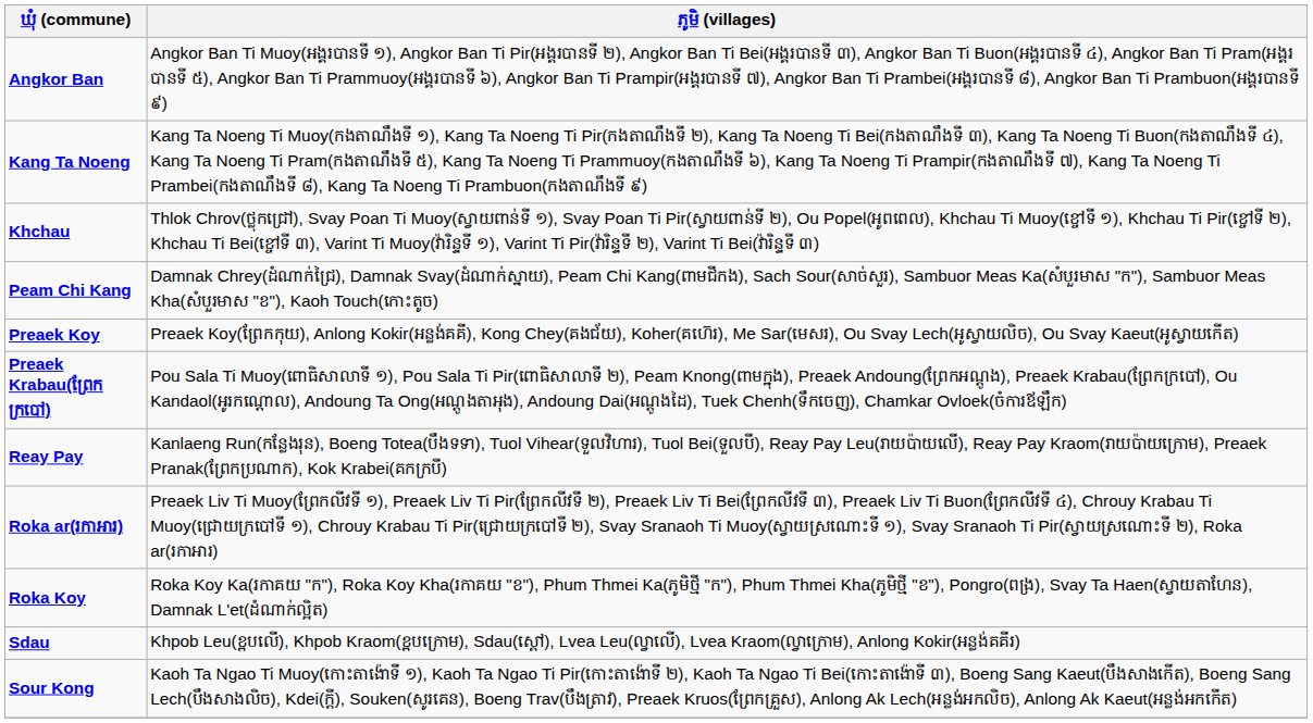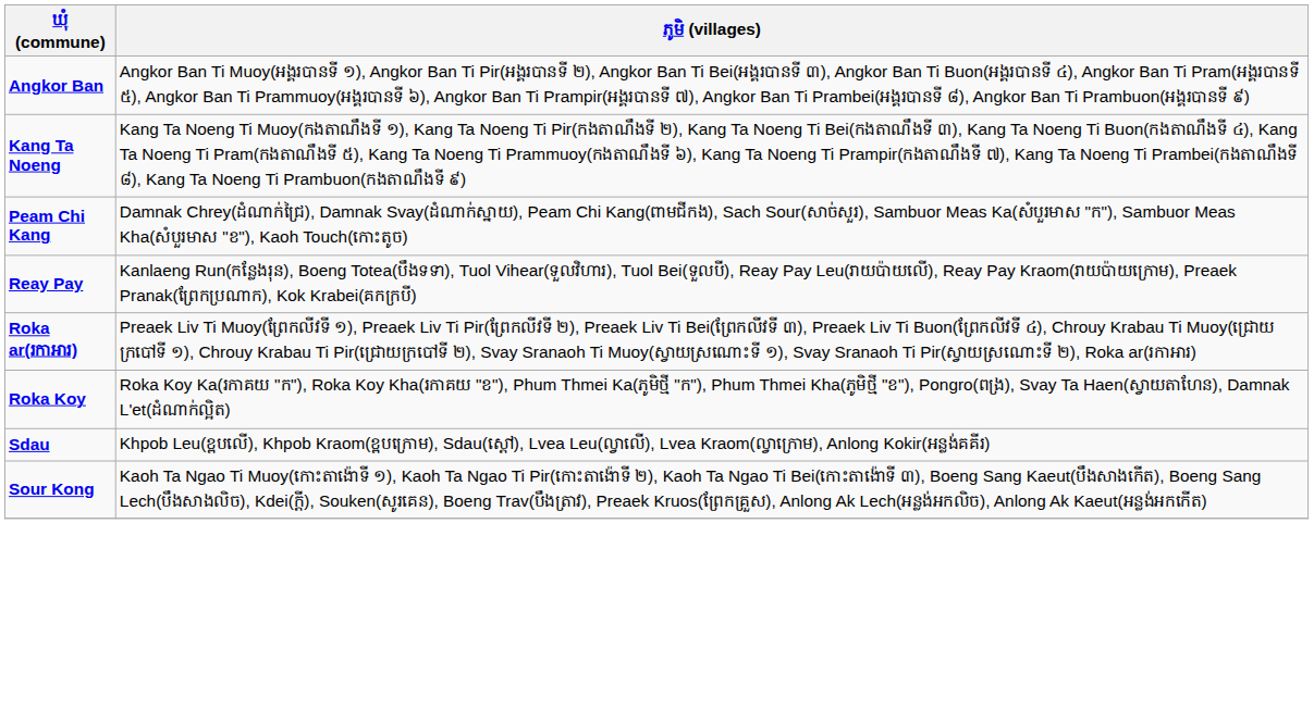- row: Khchau | Thlok Chrov(ថ្លុកជ្រៅ), Svay Poan Ti Muoy(ស្វាយពាន់ទី ១), Svay Poan Ti Pir(ស្វាយពាន់ទី ២), Ou Popel(អូពពេល), Khchau Ti Muoy(ខ្ចៅទី ១), Khchau Ti Pir(ខ្ចៅទី ២), Khchau Ti Bei(ខ្ចៅទី ៣), Varint Ti Muoy(វ៉ារិន្ទទី ១), Varint Ti Pir(វ៉ារិន្ទទី ២), Varint Ti Bei(វ៉ារិន្ទទី ៣)
- row: Preaek Koy | Preaek Koy(ព្រែកកុយ), Anlong Kokir(អន្លង់គគី), Kong Chey(គងជ័យ), Koher(គហ៊េរ), Me Sar(មេសរ), Ou Svay Lech(អូស្វាយលិច), Ou Svay Kaeut(អូស្វាយកើត)
- row: Preaek Krabau(ព្រែកក្របៅ) | Pou Sala Ti Muoy(ពោធិសាលាទី ១), Pou Sala Ti Pir(ពោធិសាលាទី ២), Peam Knong(ពាមក្នុង), Preaek Andoung(ព្រែកអណ្ដូង), Preaek Krabau(ព្រែកក្របៅ), Ou Kandaol(អូរកណ្ដោល), Andoung Ta Ong(អណ្ដូងតាអុង), Andoung Dai(អណ្ដូងដៃ), Tuek Chenh(ទឹកចេញ), Chamkar Ovloek(ចំការឪឡឹក)
